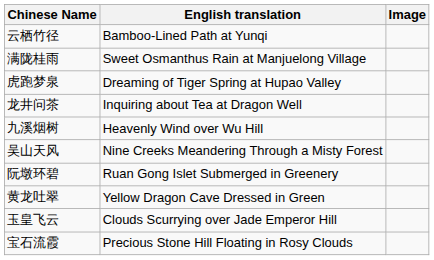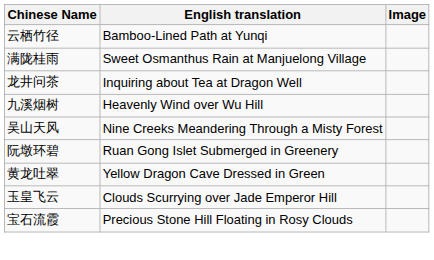- row: 虎跑梦泉 | Dreaming of Tiger Spring at Hupao Valley
